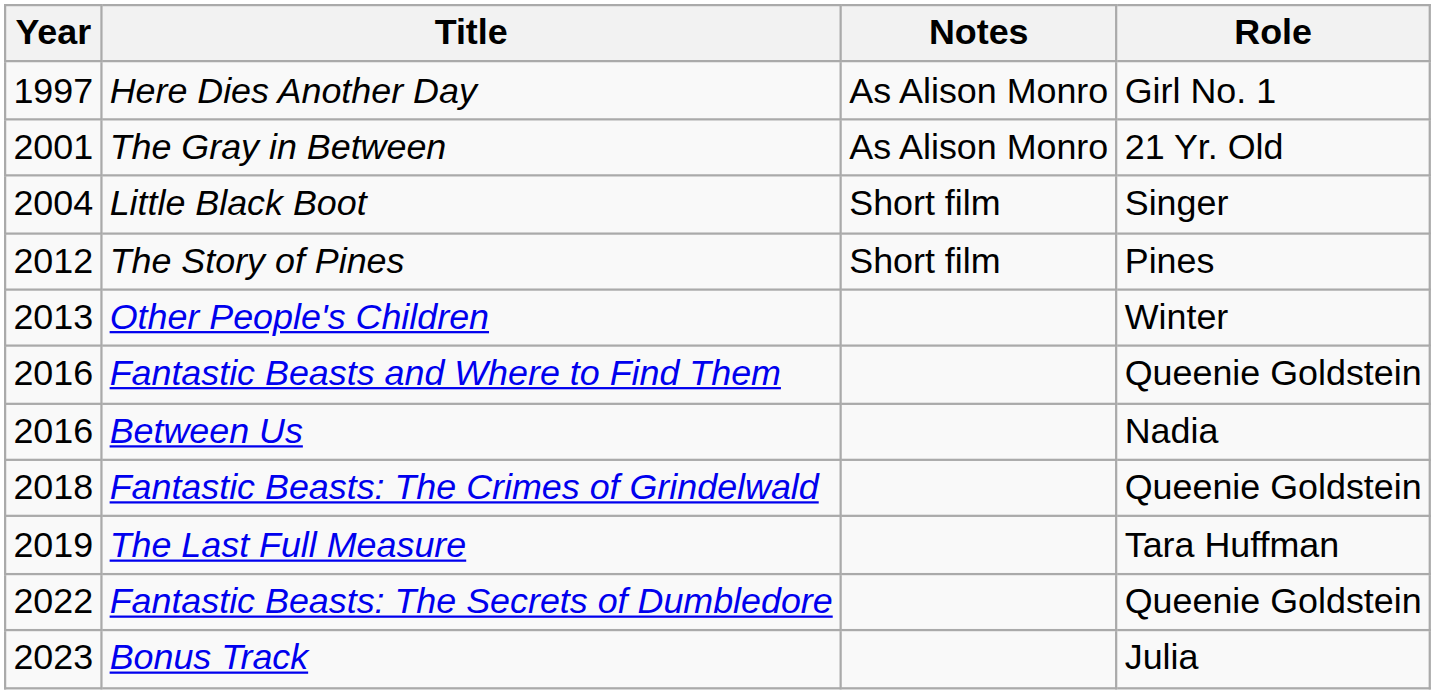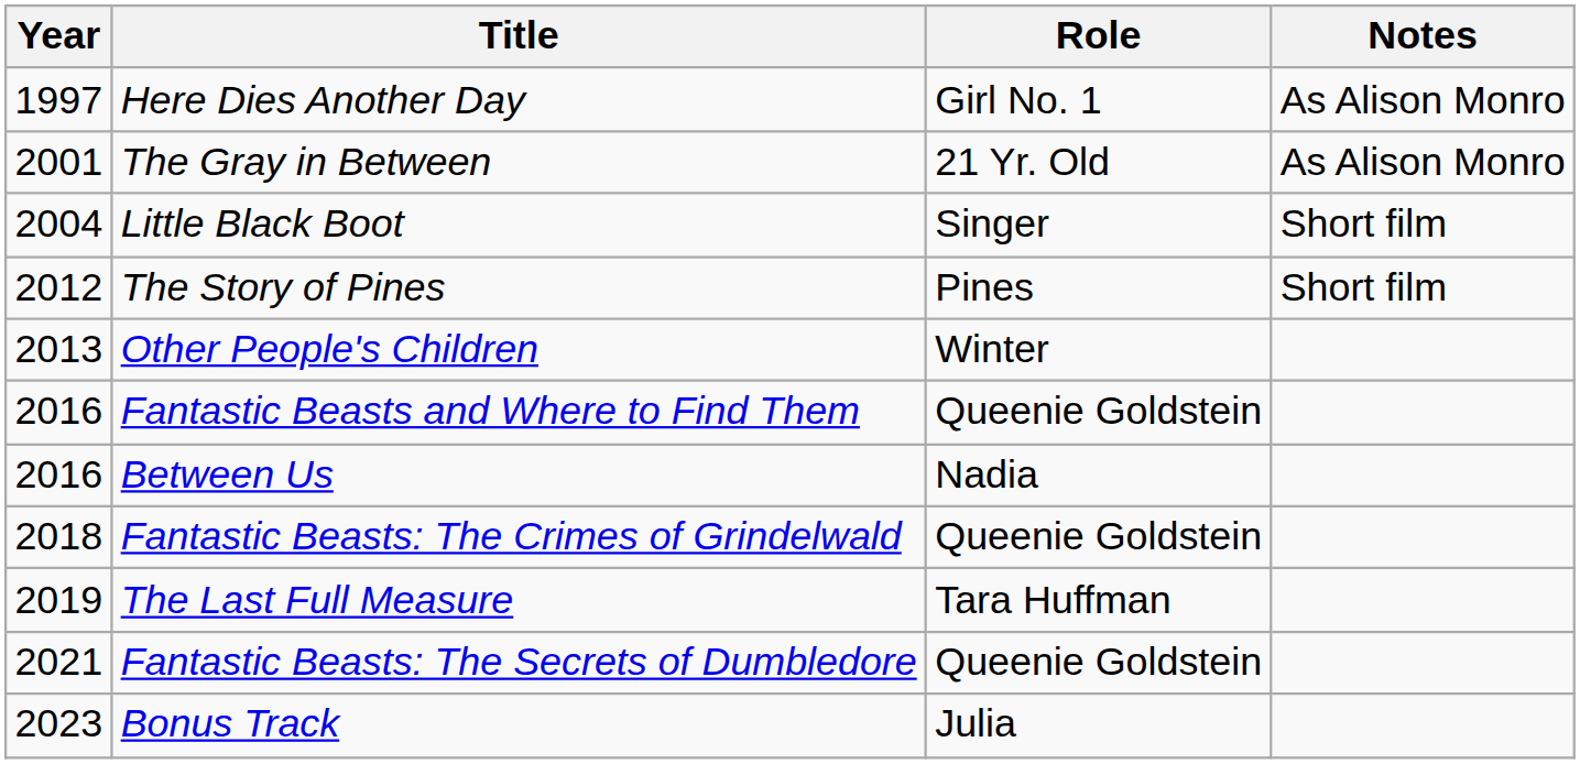columns swapped: Role <-> Notes
Fantastic Beasts: The Secrets of Dumbledore | Year: 2022 -> 2021
